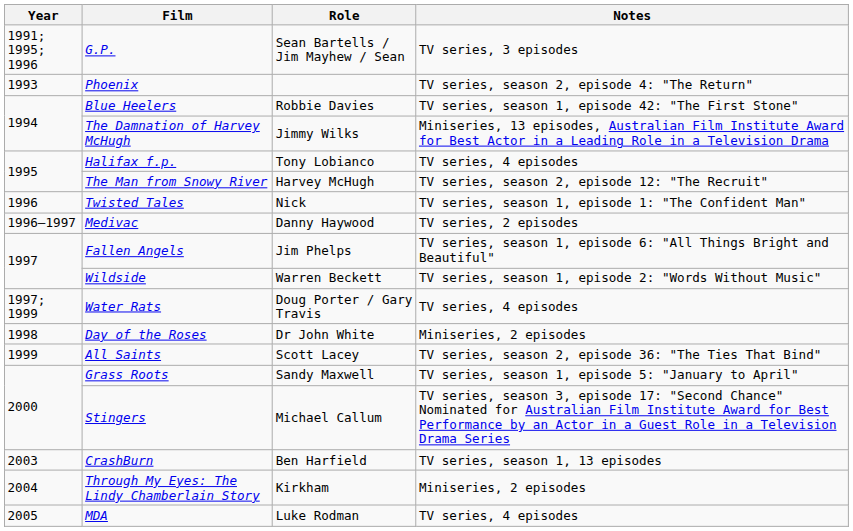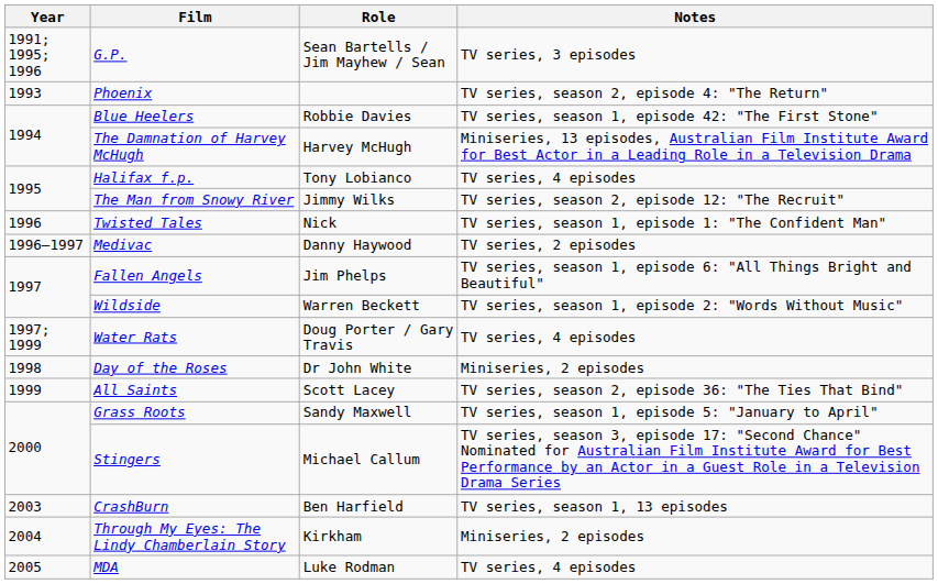The Damnation of Harvey McHugh | Role: Jimmy Wilks -> Harvey McHugh
The Man from Snowy River | Role: Harvey McHugh -> Jimmy Wilks
